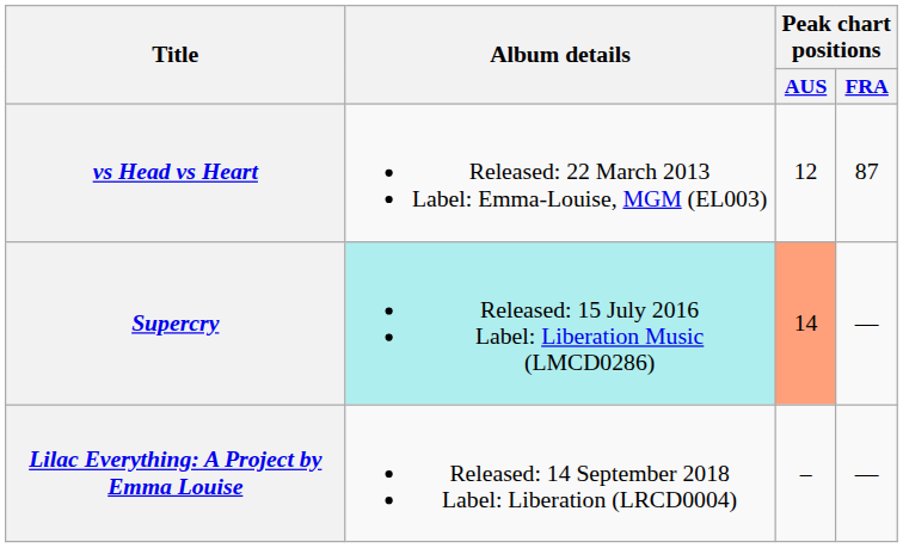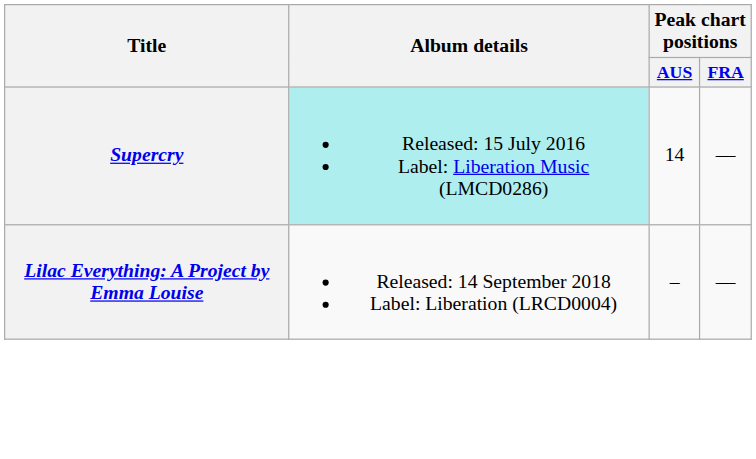- row: vs Head vs Heart | Released: 22 March 2013 Label: Emma-Louise, MGM (EL003) | 12 | 87
Supercry | Peak chart positions / AUS: lightsalmon background -> no background
